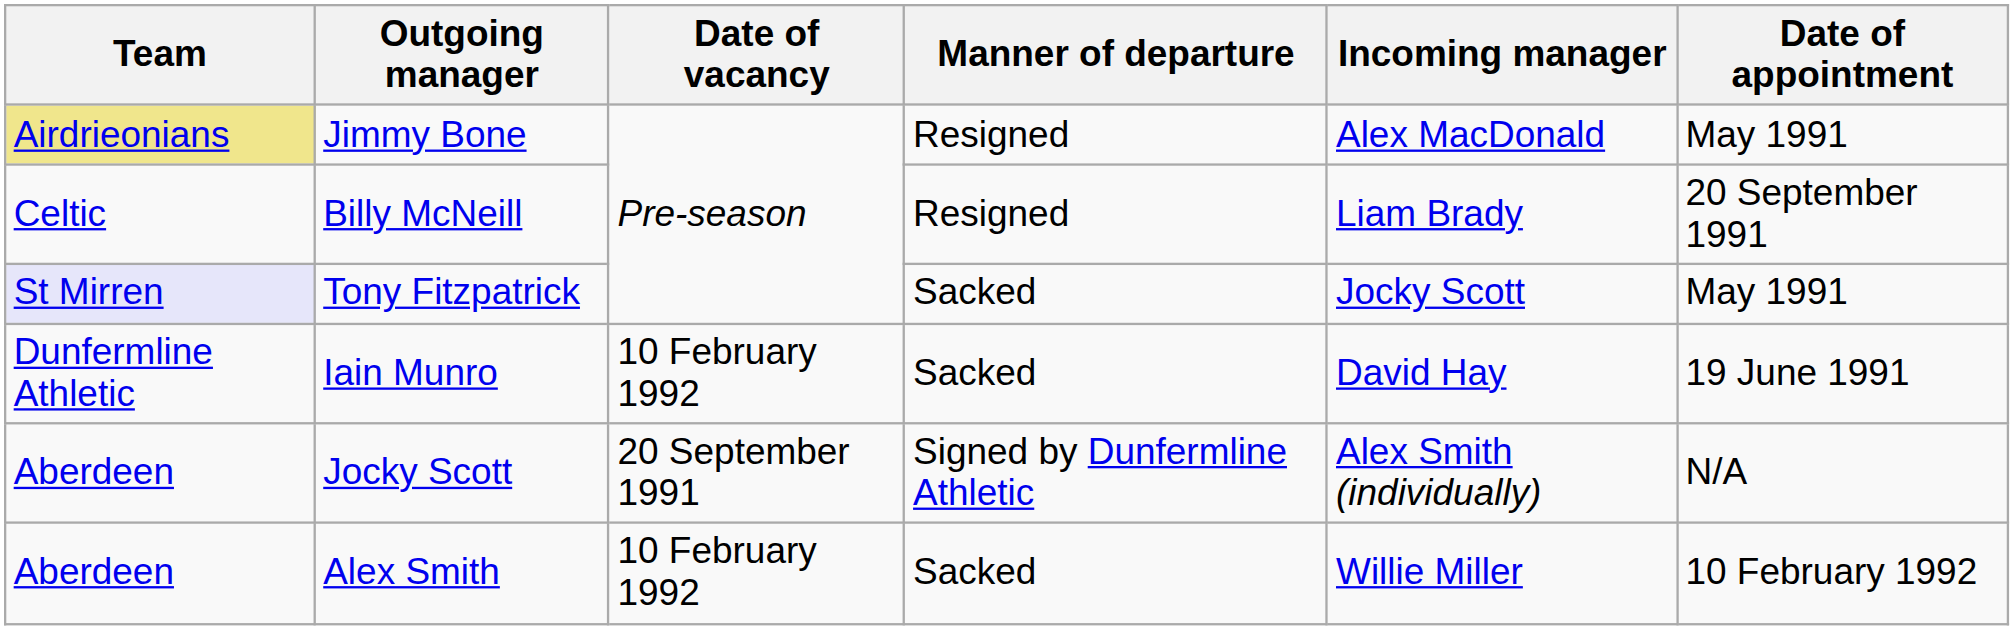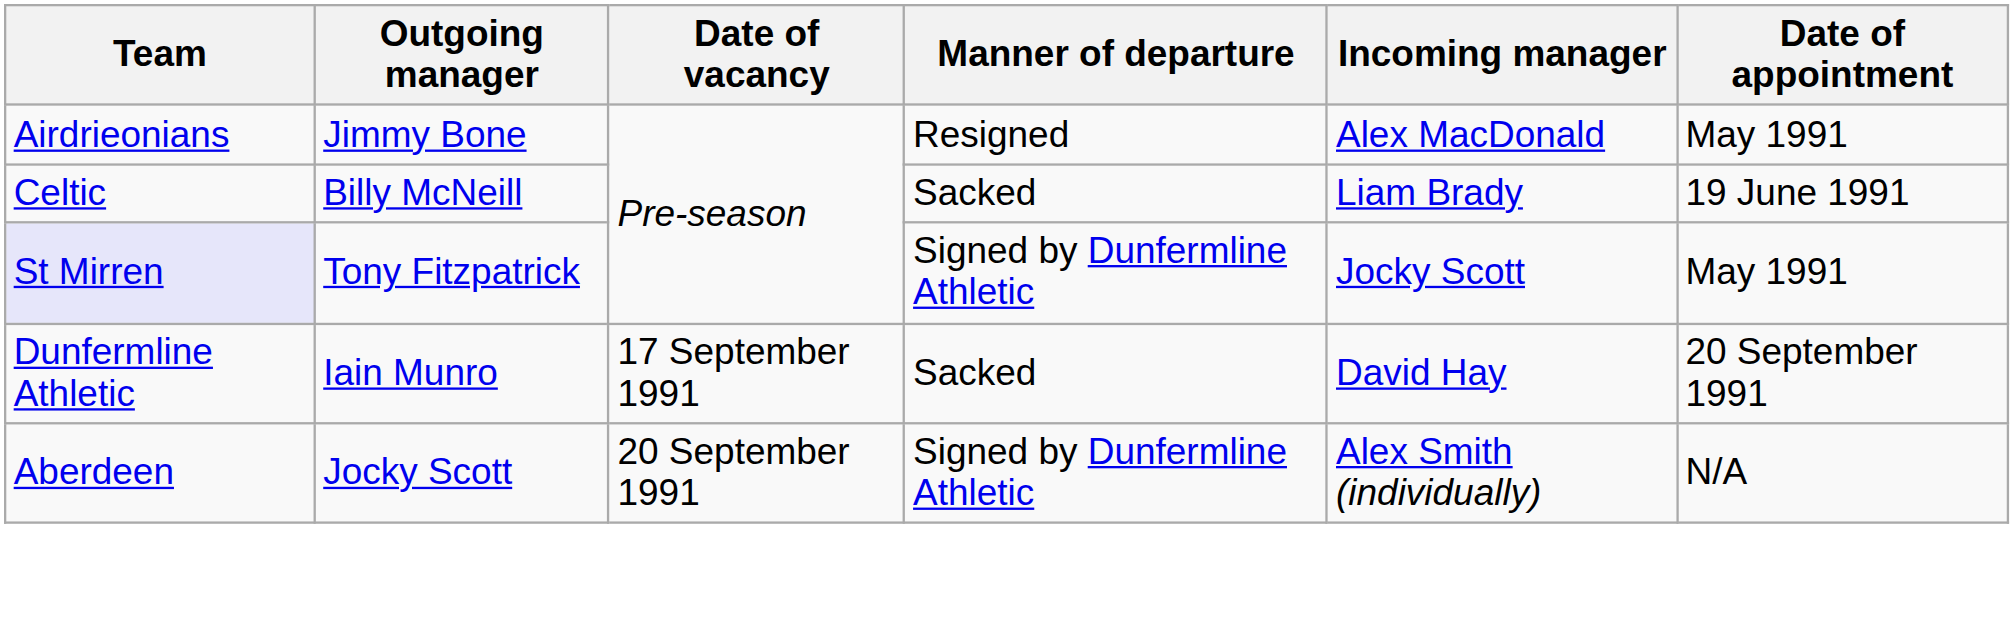Jimmy Bone | Team: khaki background -> no background
Billy McNeill | Manner of departure: Resigned -> Sacked
Billy McNeill | Date of appointment: 20 September 1991 -> 19 June 1991
Tony Fitzpatrick | Manner of departure: Sacked -> Signed by Dunfermline Athletic
Iain Munro | Date of vacancy: 10 February 1992 -> 17 September 1991
Iain Munro | Date of appointment: 19 June 1991 -> 20 September 1991
- row: Aberdeen | Alex Smith | 10 February 1992 | Sacked | Willie Miller | 10 February 1992
